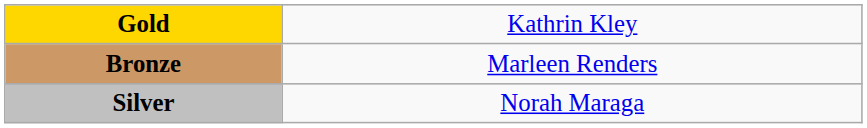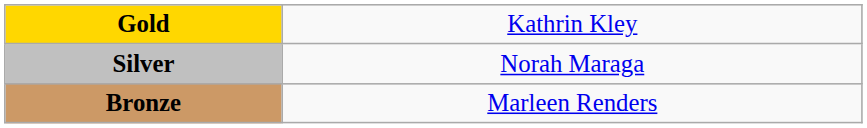rows swapped: Silver <-> Bronze
